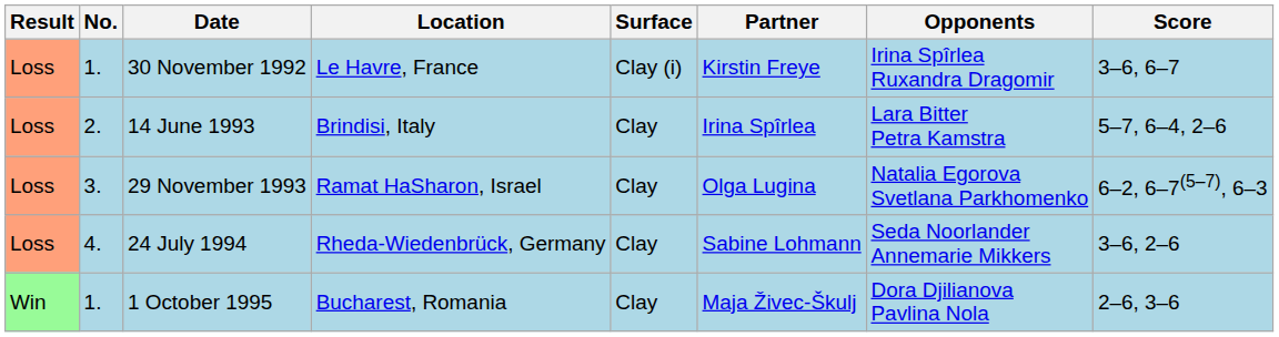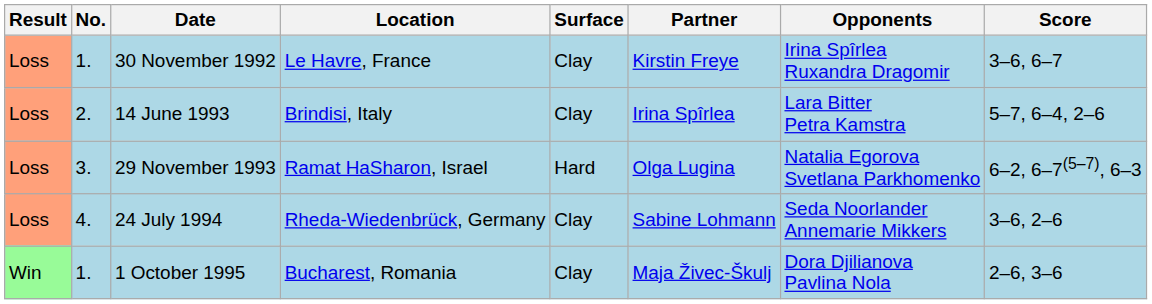30 November 1992 | Surface: Clay (i) -> Clay
29 November 1993 | Surface: Clay -> Hard
